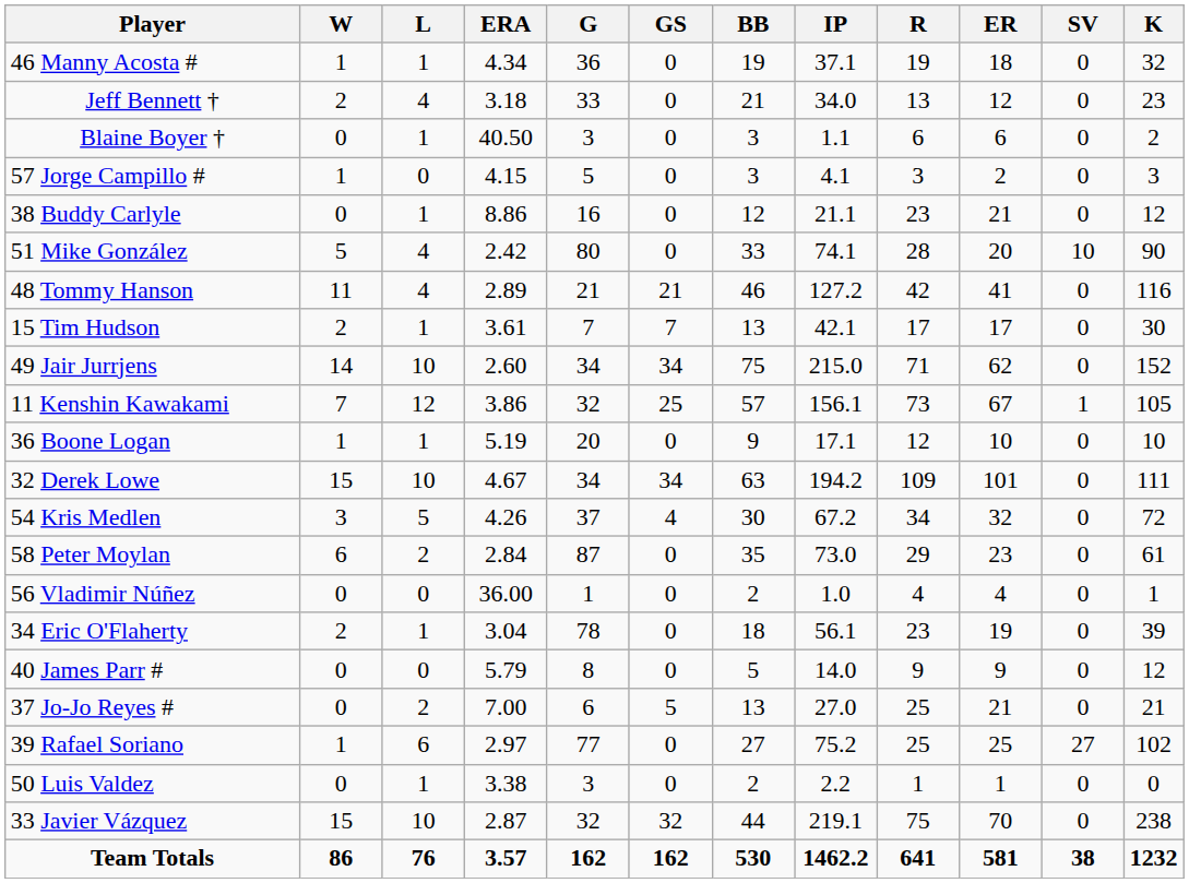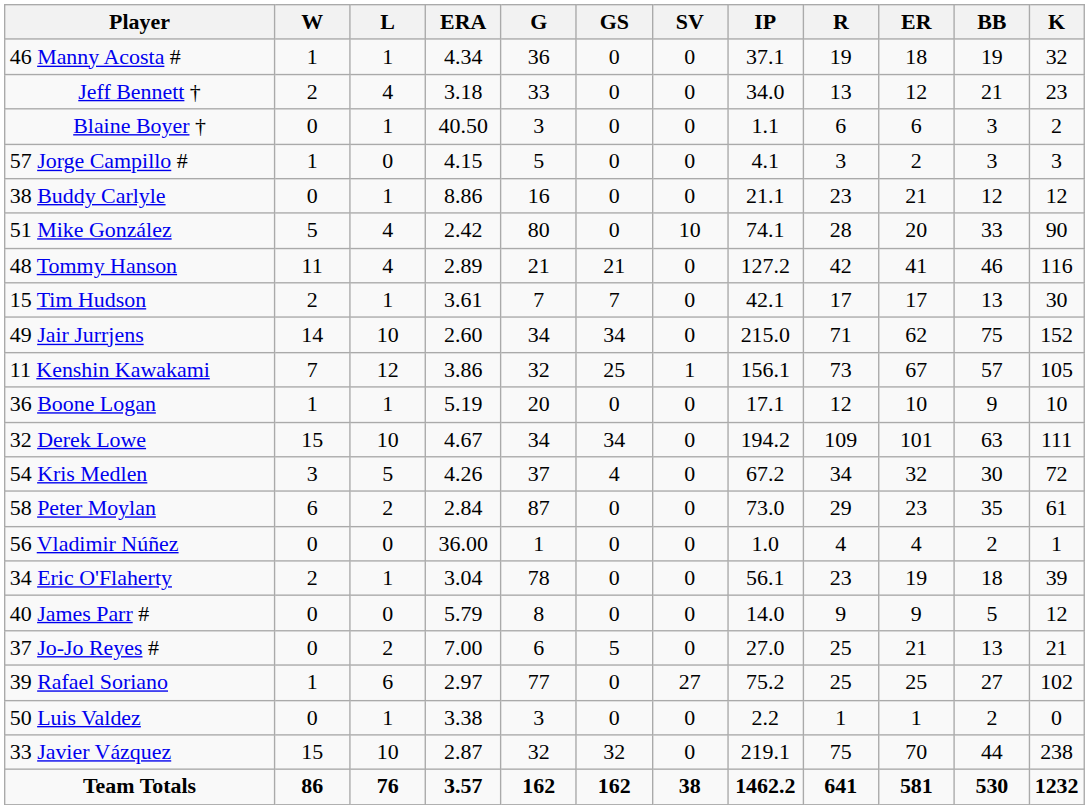columns swapped: SV <-> BB
